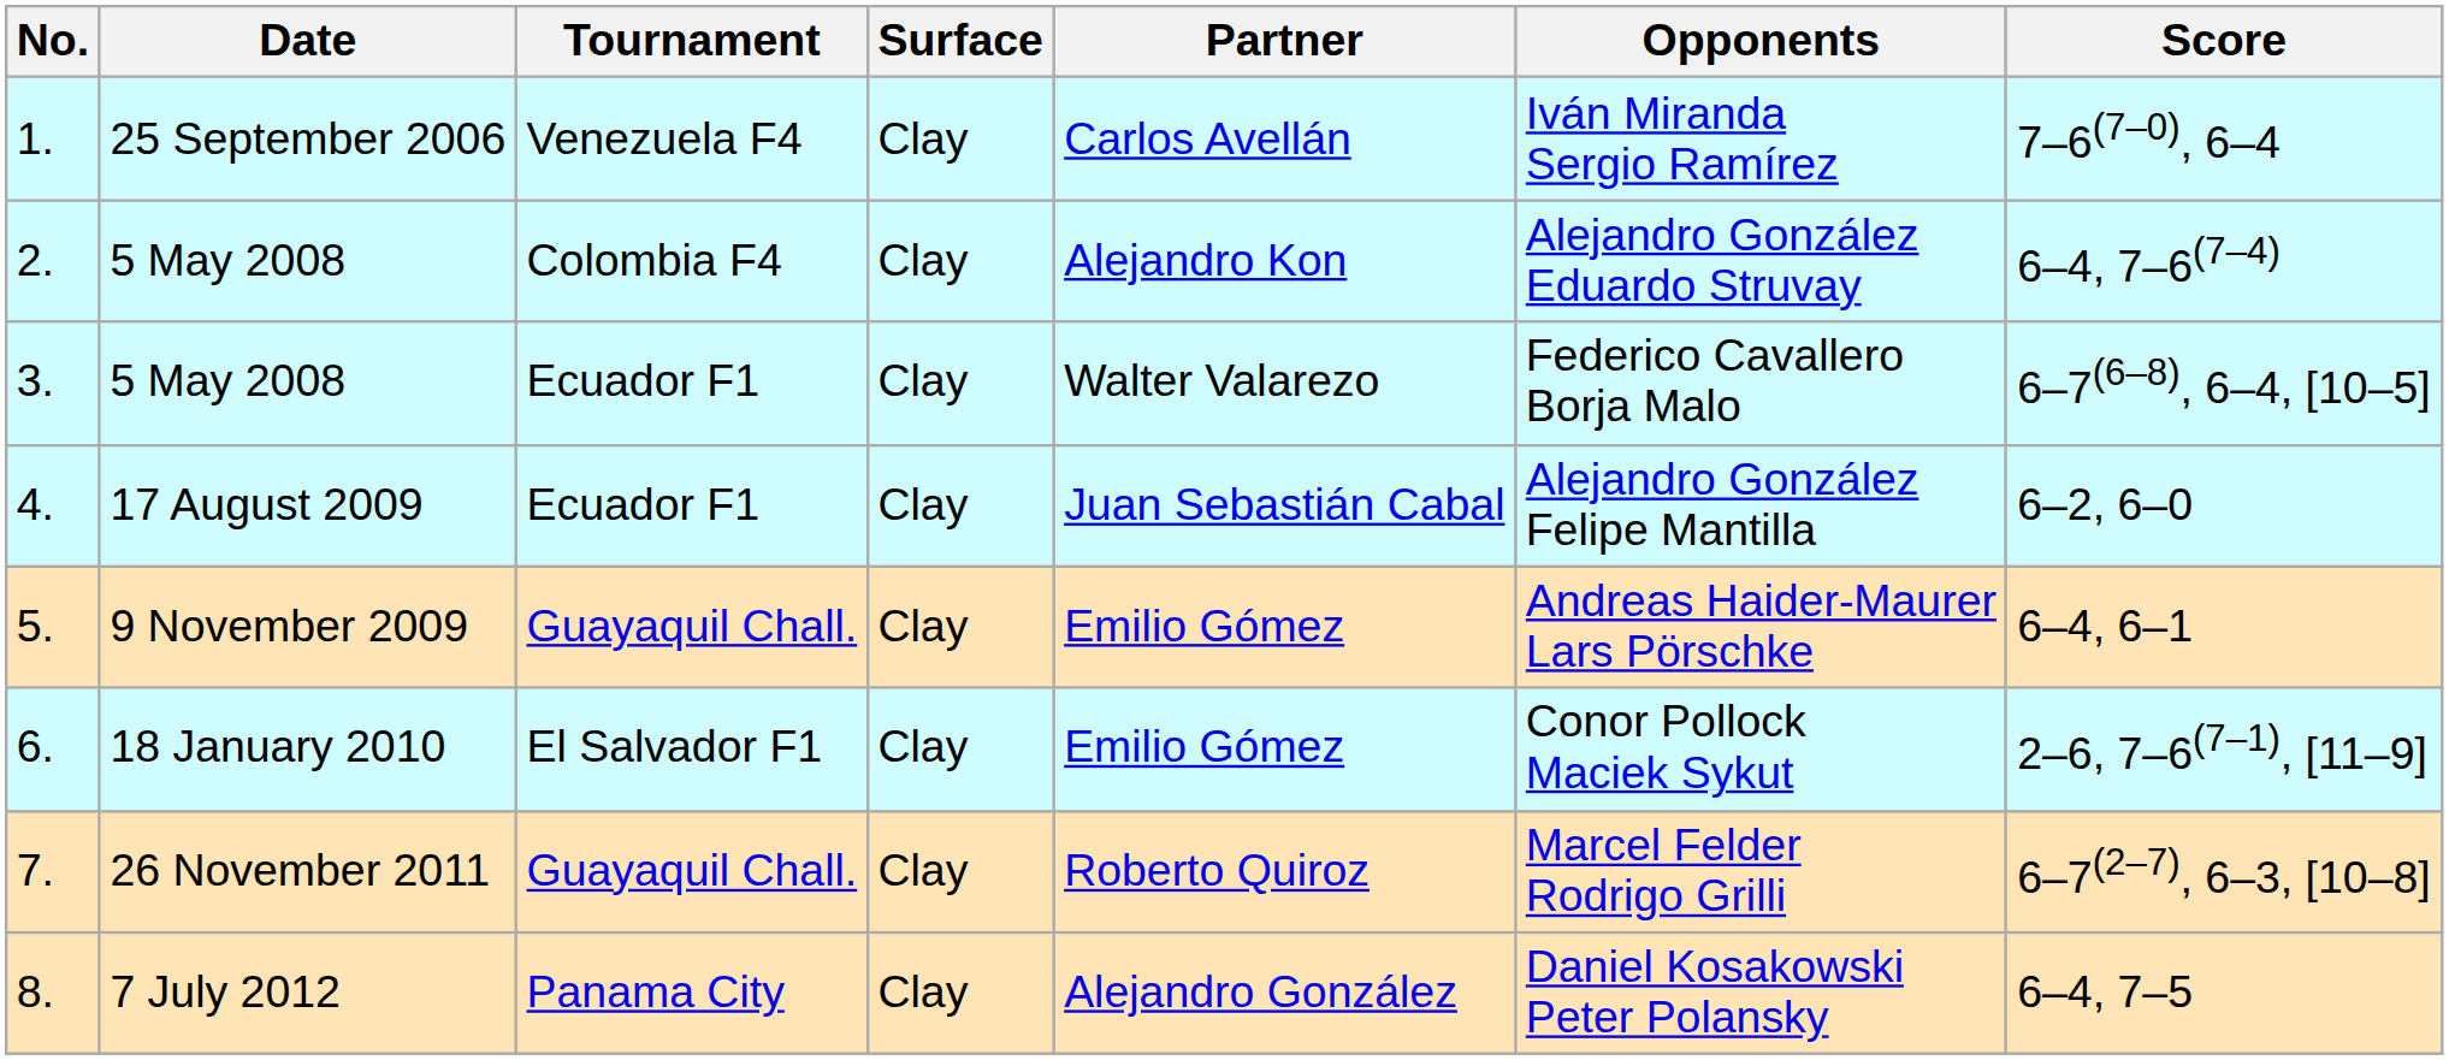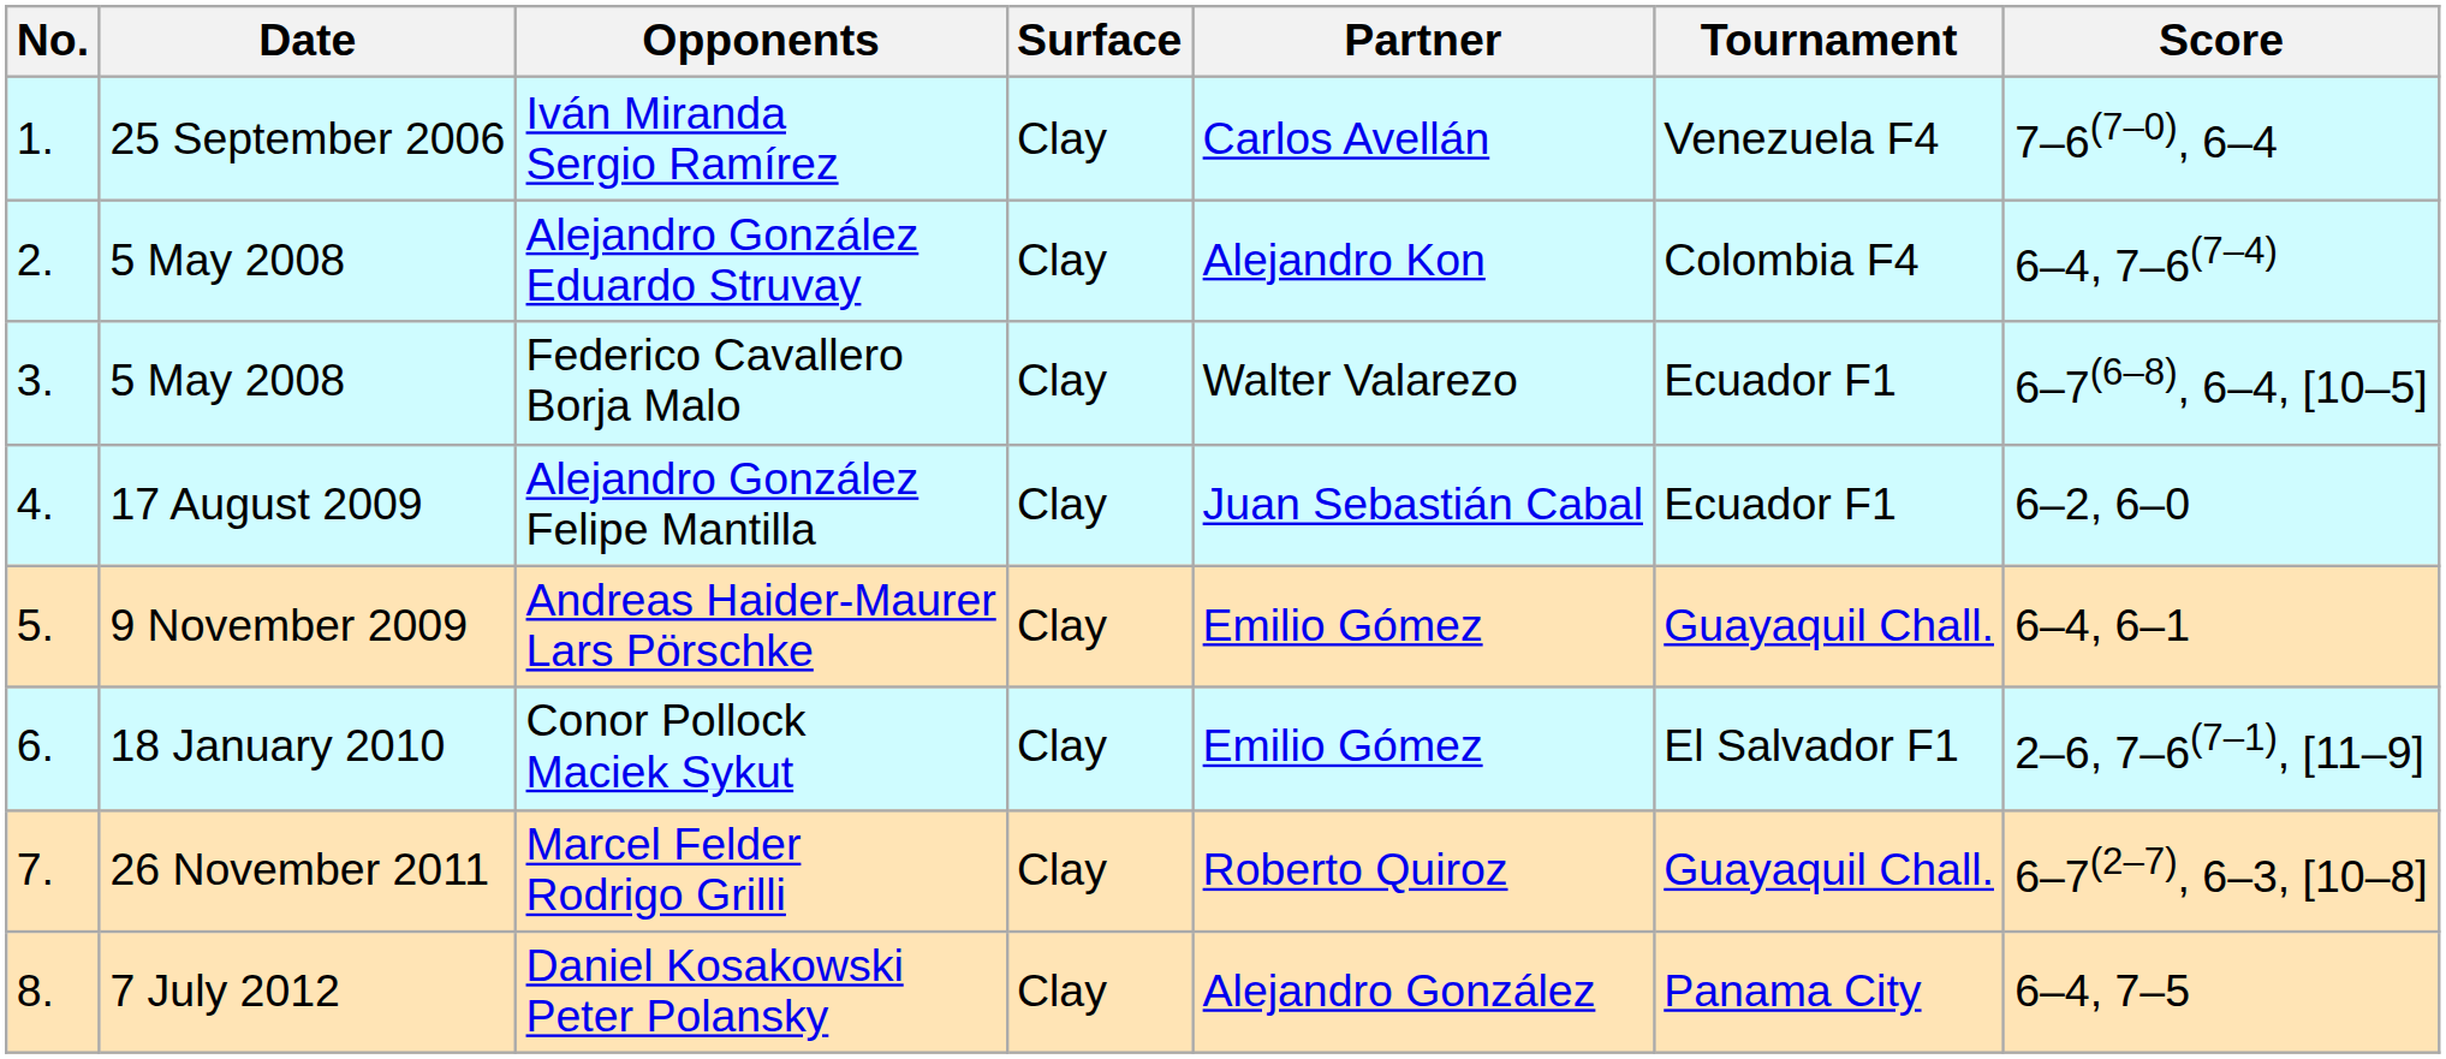columns swapped: Tournament <-> Opponents
